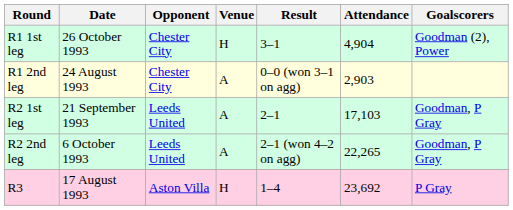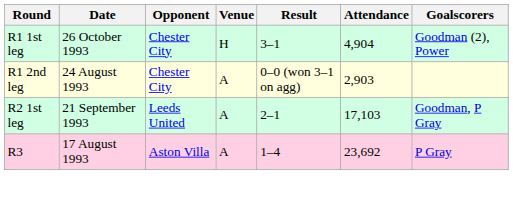- row: R2 2nd leg | 6 October 1993 | Leeds United | A | 2–1 (won 4–2 on agg) | 22,265 | Goodman, P Gray
R3 | Venue: H -> A
